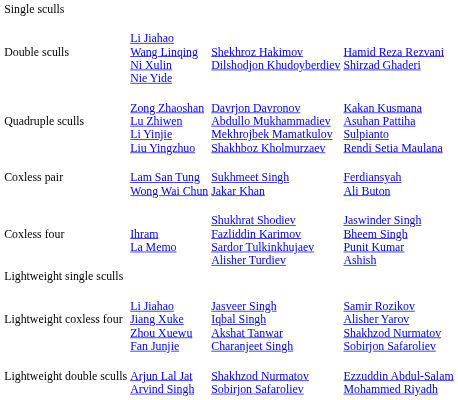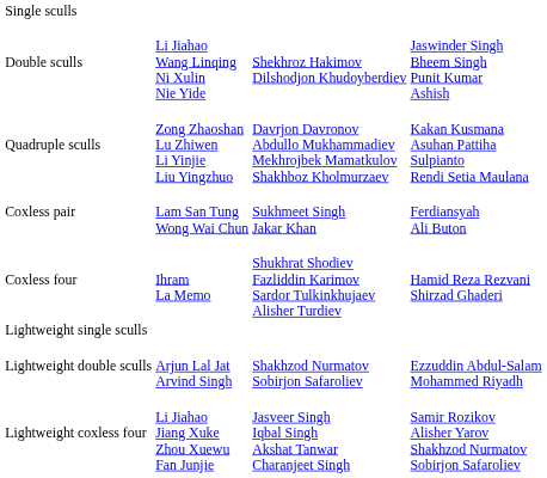Double sculls | column 4: Hamid Reza Rezvani Shirzad Ghaderi -> Jaswinder Singh Bheem Singh Punit Kumar Ashish
Coxless four | column 4: Jaswinder Singh Bheem Singh Punit Kumar Ashish -> Hamid Reza Rezvani Shirzad Ghaderi
rows swapped: Lightweight double sculls <-> Lightweight coxless four
